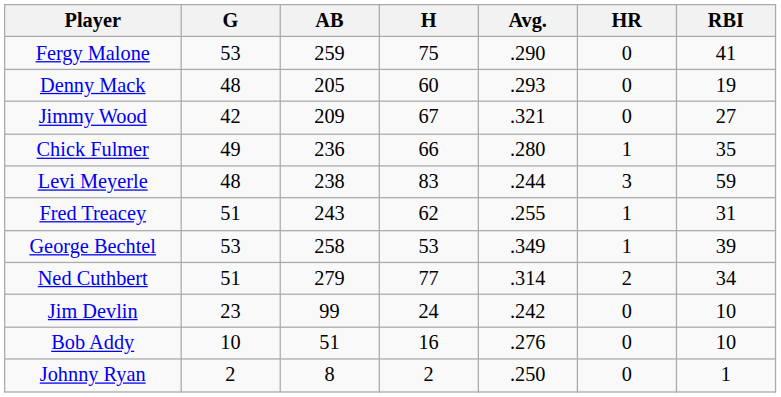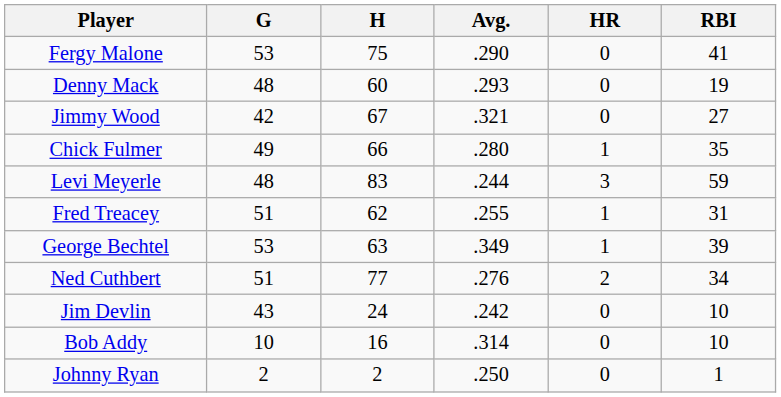- column: AB | 259 | 205 | 209 | 236 | 238 | 243 | 258 | 279 | 99 | 51 | 8
George Bechtel | H: 53 -> 63
Ned Cuthbert | Avg.: .314 -> .276
Jim Devlin | G: 23 -> 43
Bob Addy | Avg.: .276 -> .314
